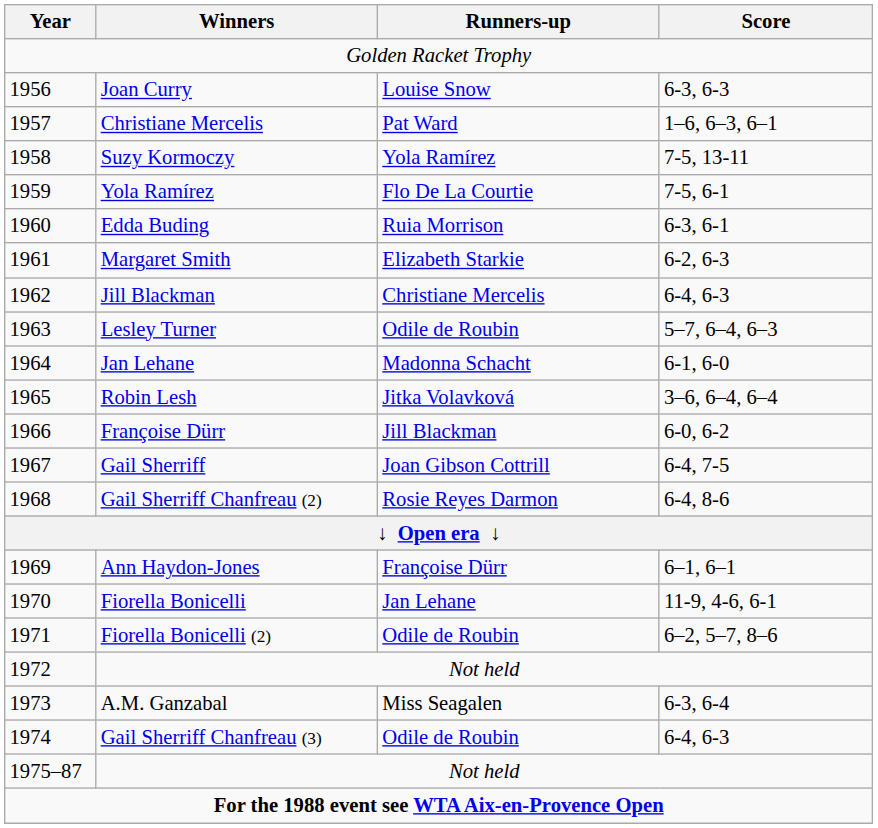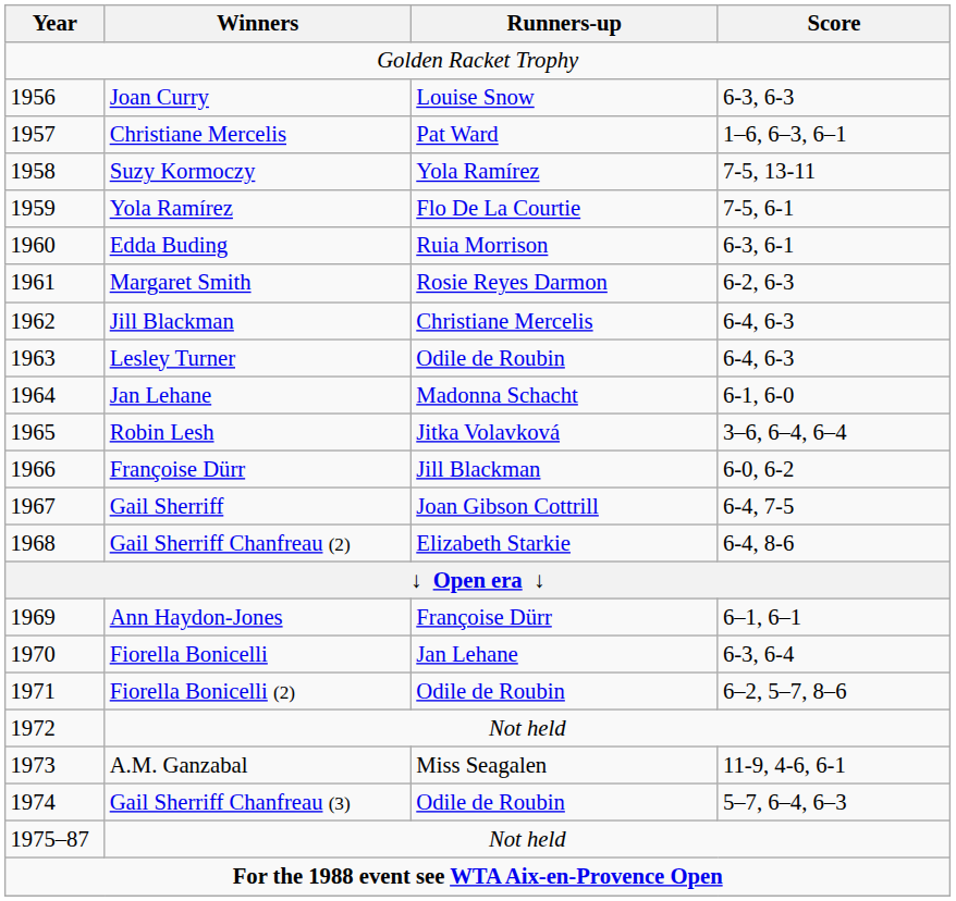Margaret Smith | Runners-up: Elizabeth Starkie -> Rosie Reyes Darmon
Lesley Turner | Score: 5–7, 6–4, 6–3 -> 6-4, 6-3
Gail Sherriff Chanfreau (2) | Runners-up: Rosie Reyes Darmon -> Elizabeth Starkie
Fiorella Bonicelli | Score: 11-9, 4-6, 6-1 -> 6-3, 6-4
A.M. Ganzabal | Score: 6-3, 6-4 -> 11-9, 4-6, 6-1
Gail Sherriff Chanfreau (3) | Score: 6-4, 6-3 -> 5–7, 6–4, 6–3
